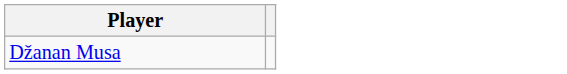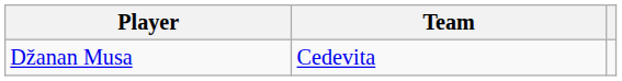+ column: Team | Cedevita
